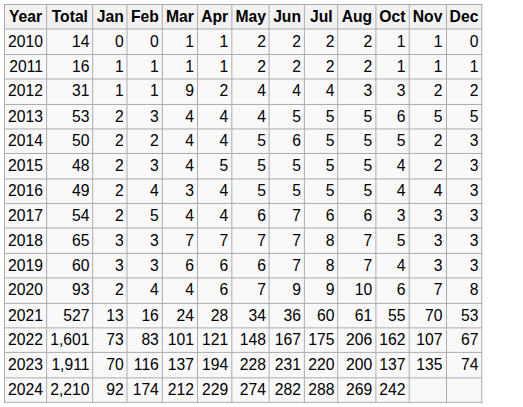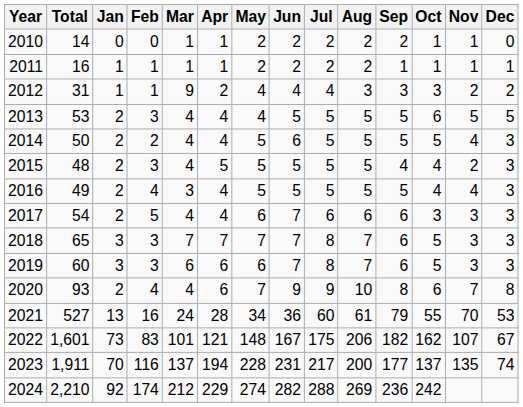+ column: Sep | 2 | 1 | 3 | 5 | 5 | 4 | 5 | 6 | 6 | 6 | 8 | 79 | 182 | 177 | 236
2014 | Nov: 2 -> 4
2019 | Oct: 4 -> 5
2023 | Jul: 220 -> 217
